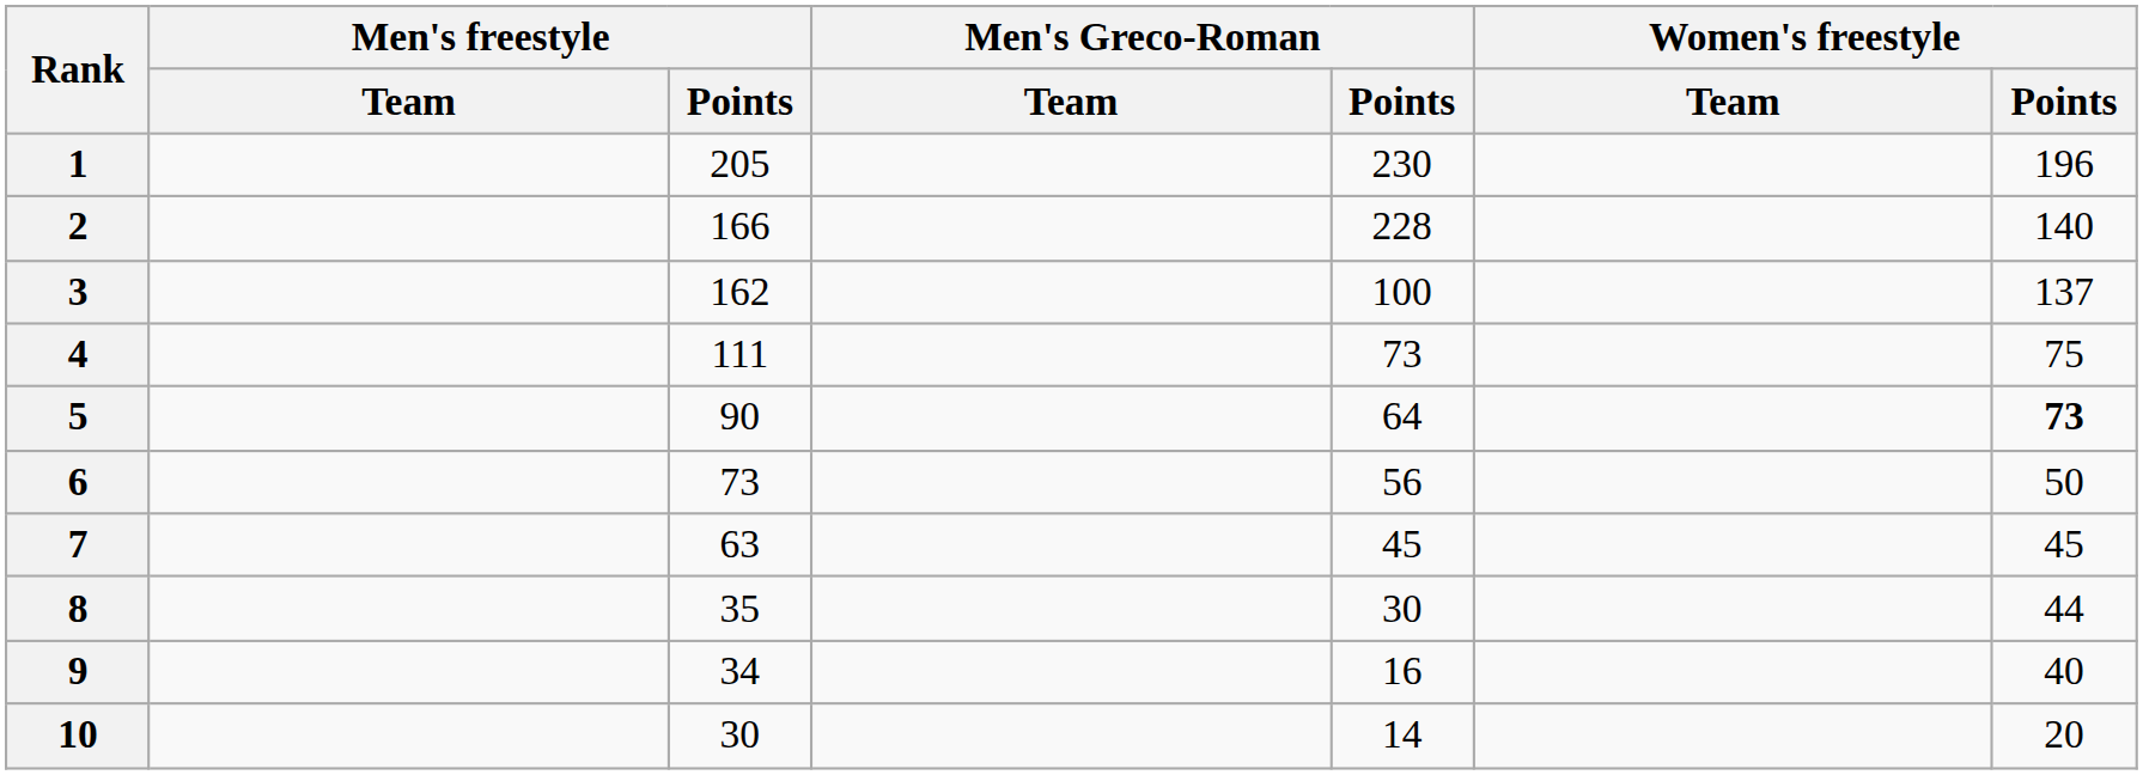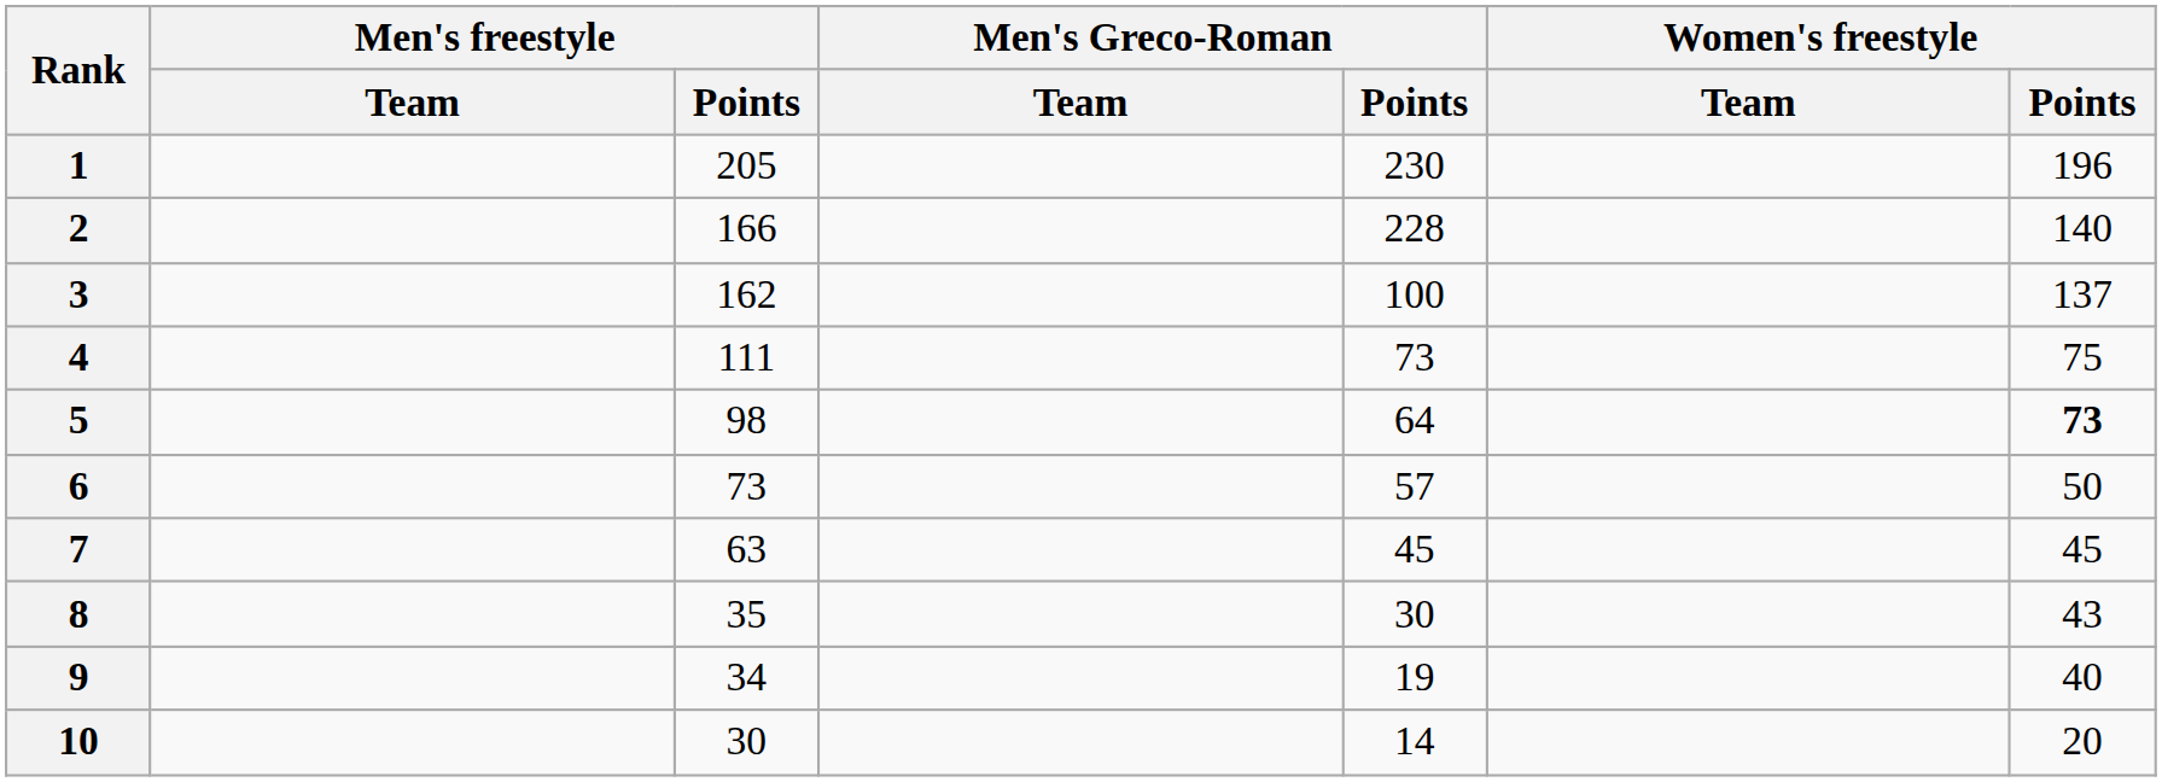5 | Men's freestyle / Points: 90 -> 98
6 | Men's Greco-Roman / Points: 56 -> 57
8 | Women's freestyle / Points: 44 -> 43
9 | Men's Greco-Roman / Points: 16 -> 19
